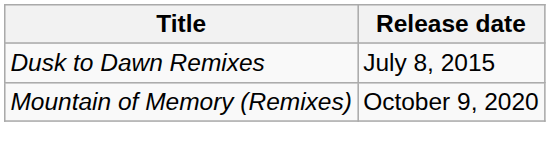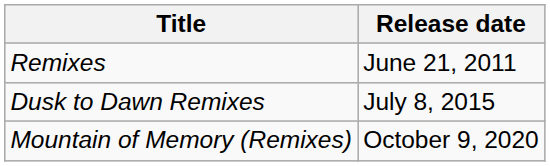+ row: Remixes | June 21, 2011
